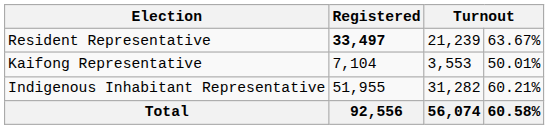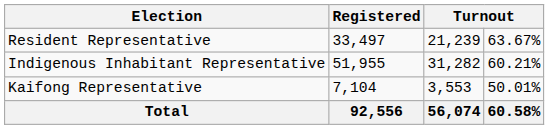Resident Representative | Registered: bold -> normal
rows swapped: Indigenous Inhabitant Representative <-> Kaifong Representative
